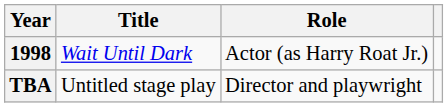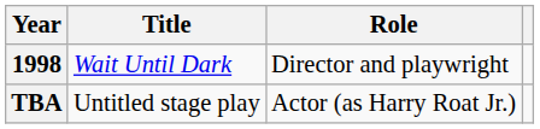1998 | Role: Actor (as Harry Roat Jr.) -> Director and playwright
TBA | Role: Director and playwright -> Actor (as Harry Roat Jr.)
